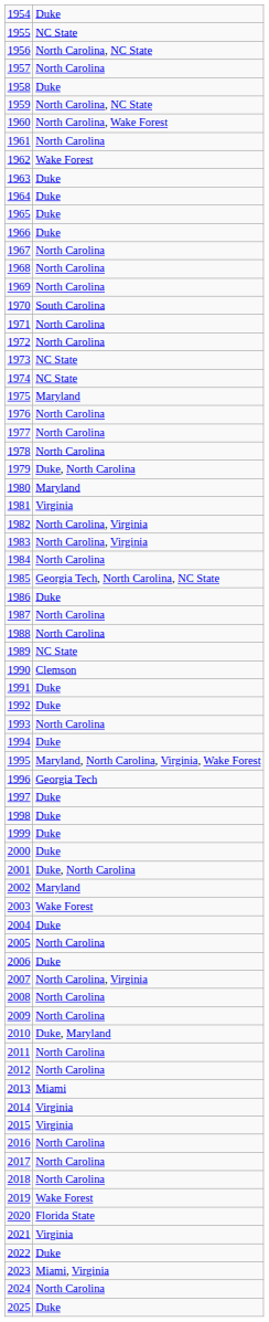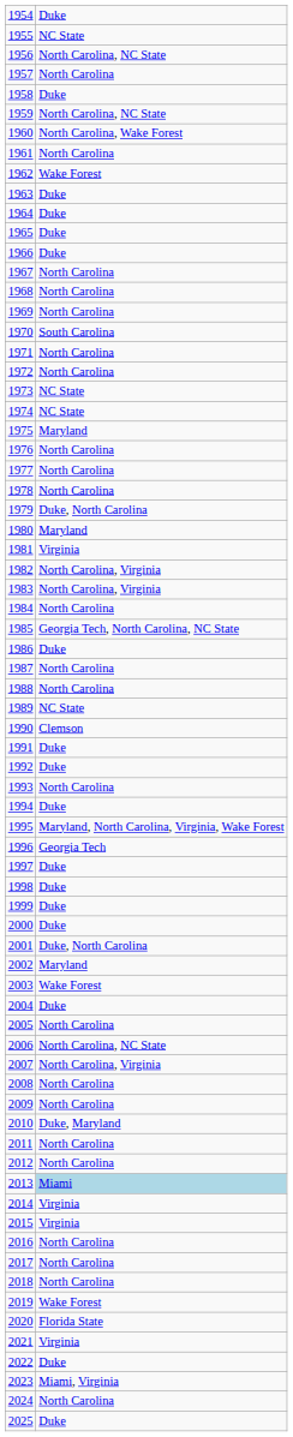2006 | column 2: Duke -> North Carolina, NC State
2013 | column 2: no background -> lightblue background
